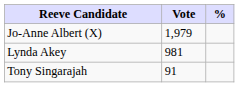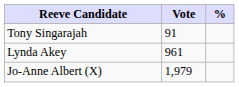rows swapped: Jo-Anne Albert (X) <-> Tony Singarajah
Lynda Akey | Vote: 981 -> 961
